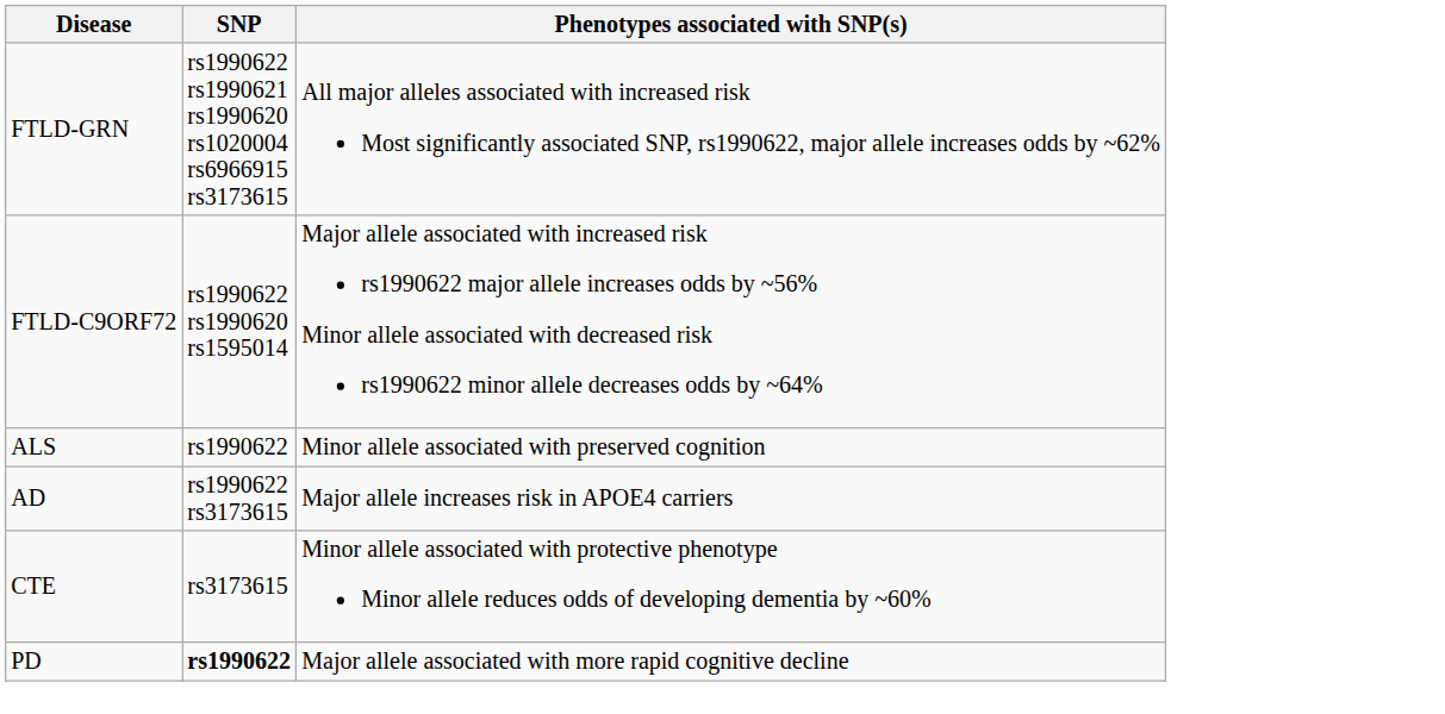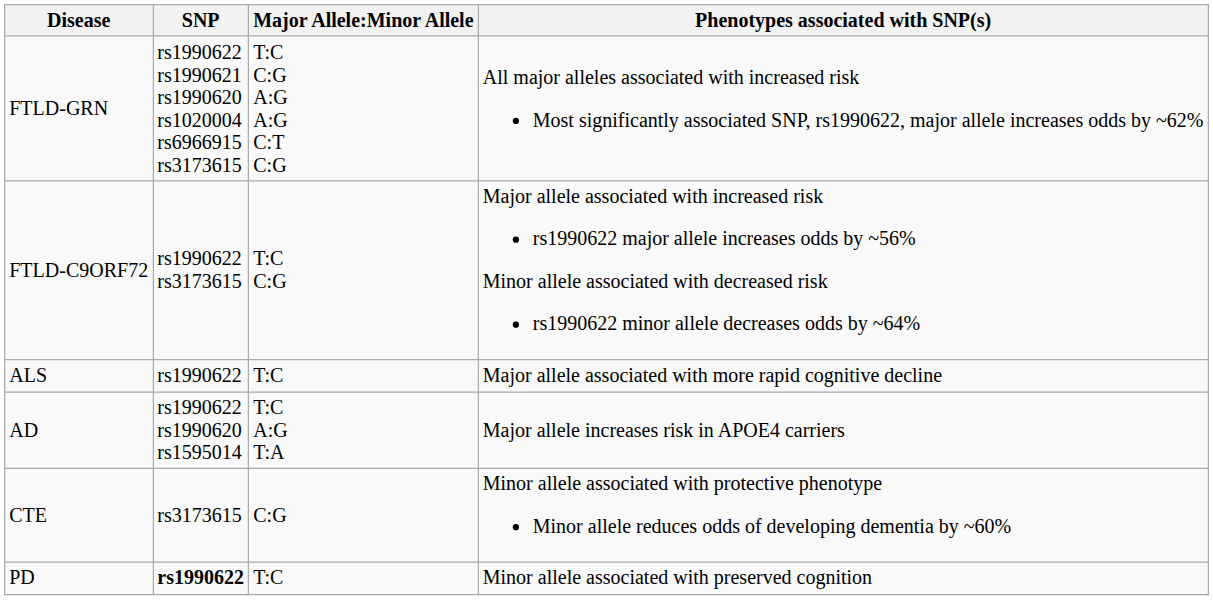+ column: Major Allele:Minor Allele | T:C C:G A:G A:G C:T C:G | T:C C:G | T:C | T:C A:G T:A | C:G | T:C
FTLD-C9ORF72 | SNP: rs1990622 rs1990620 rs1595014 -> rs1990622 rs3173615
ALS | Phenotypes associated with SNP(s): Minor allele associated with preserved cognition -> Major allele associated with more rapid cognitive decline
AD | SNP: rs1990622 rs3173615 -> rs1990622 rs1990620 rs1595014
PD | Phenotypes associated with SNP(s): Major allele associated with more rapid cognitive decline -> Minor allele associated with preserved cognition
